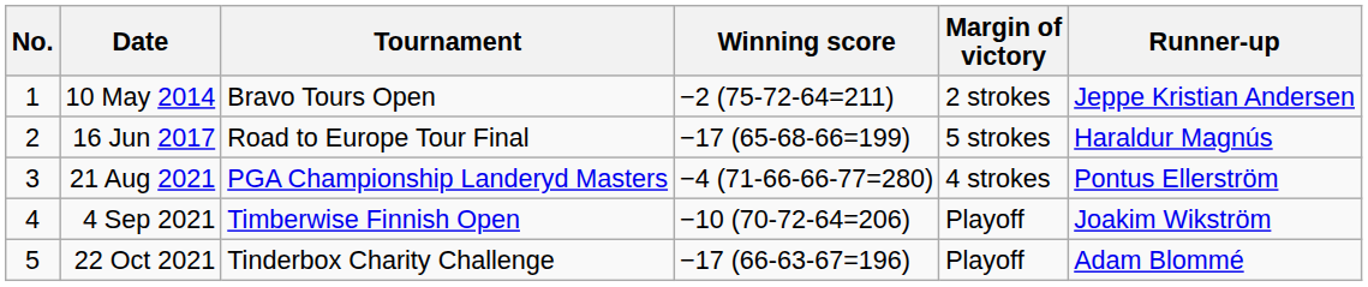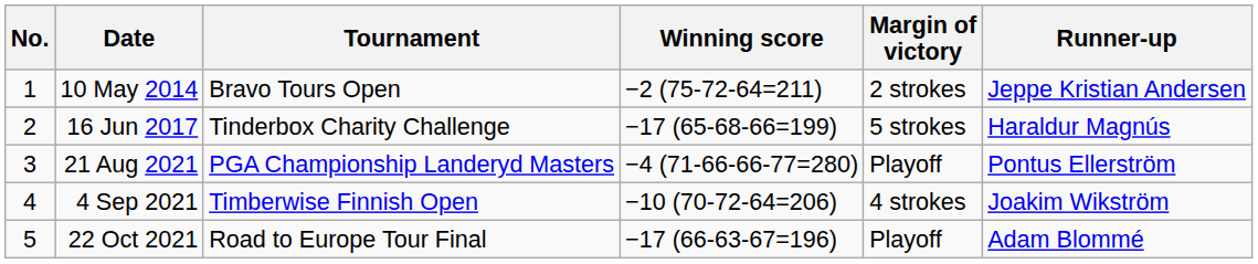16 Jun 2017 | Tournament: Road to Europe Tour Final -> Tinderbox Charity Challenge
21 Aug 2021 | Margin of victory: 4 strokes -> Playoff
4 Sep 2021 | Margin of victory: Playoff -> 4 strokes
22 Oct 2021 | Tournament: Tinderbox Charity Challenge -> Road to Europe Tour Final
